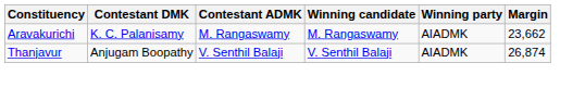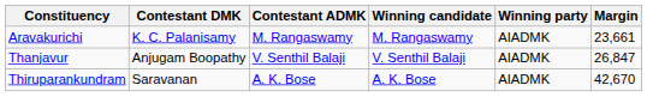Aravakurichi | Margin: 23,662 -> 23,661
Thanjavur | Margin: 26,874 -> 26,847
+ row: Thiruparankundram | Saravanan | A. K. Bose | A. K. Bose | AIADMK | 42,670
